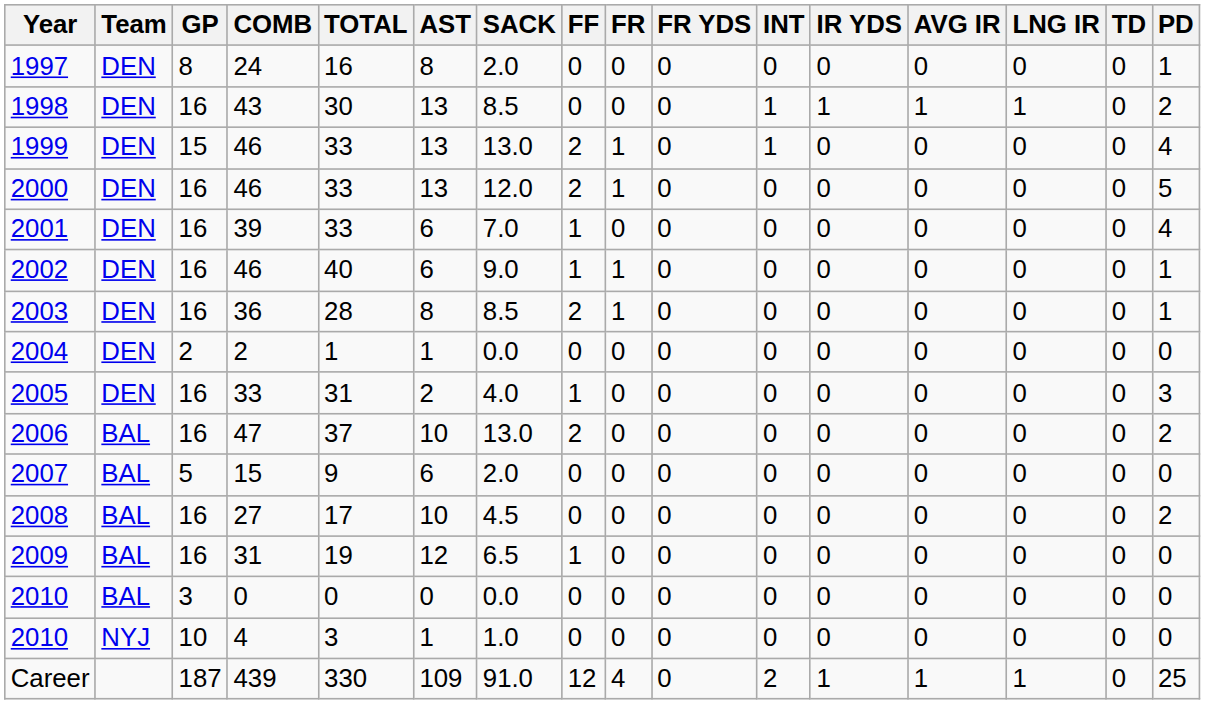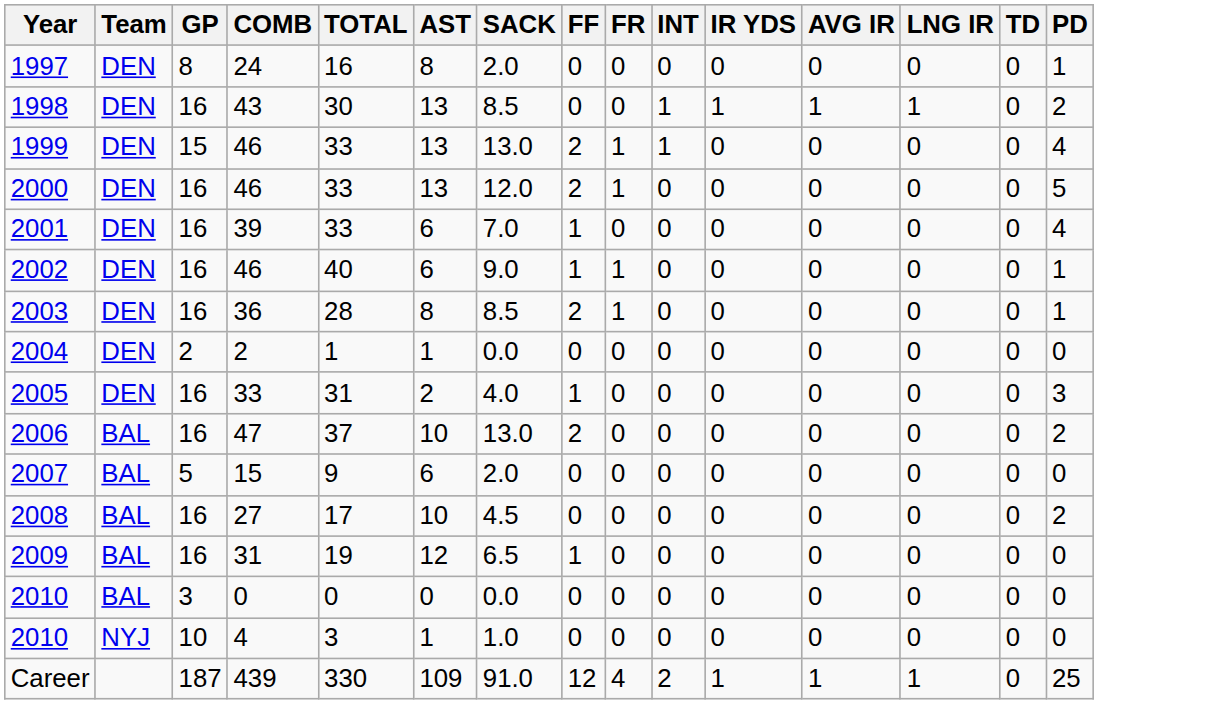- column: FR YDS | 0 | 0 | 0 | 0 | 0 | 0 | 0 | 0 | 0 | 0 | 0 | 0 | 0 | 0 | 0 | 0
